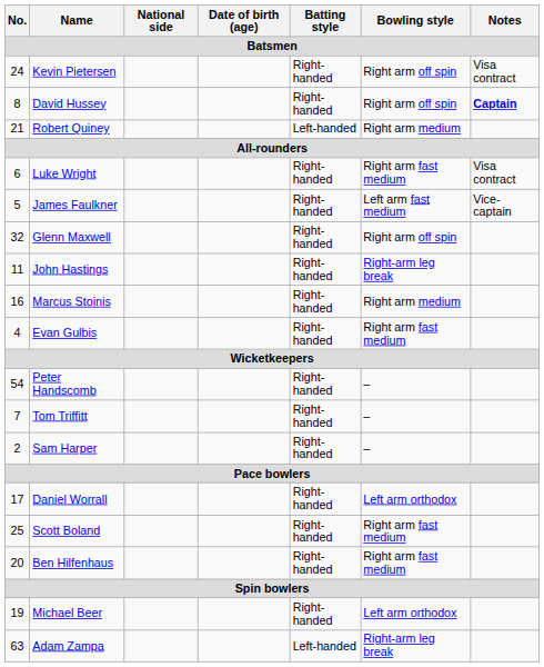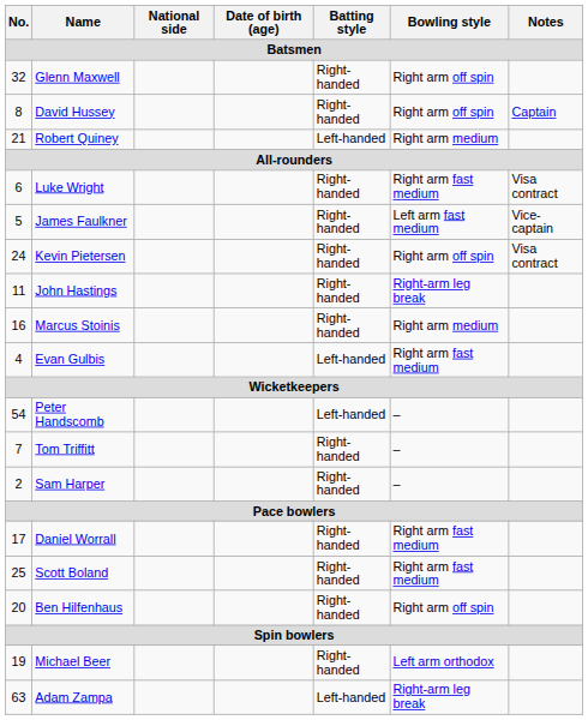rows swapped: Kevin Pietersen <-> Glenn Maxwell
David Hussey | Notes: bold -> normal
Evan Gulbis | Batting style: Right-handed -> Left-handed
Peter Handscomb | Batting style: Right-handed -> Left-handed
Daniel Worrall | Bowling style: Left arm orthodox -> Right arm fast medium
Ben Hilfenhaus | Bowling style: Right arm fast medium -> Right arm off spin
